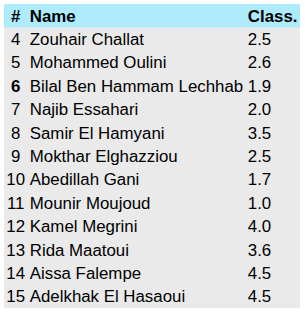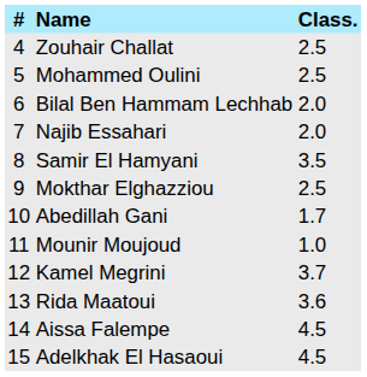Mohammed Oulini | Class.: 2.6 -> 2.5
Bilal Ben Hammam Lechhab | #: bold -> normal
Bilal Ben Hammam Lechhab | Class.: 1.9 -> 2.0
Kamel Megrini | Class.: 4.0 -> 3.7
